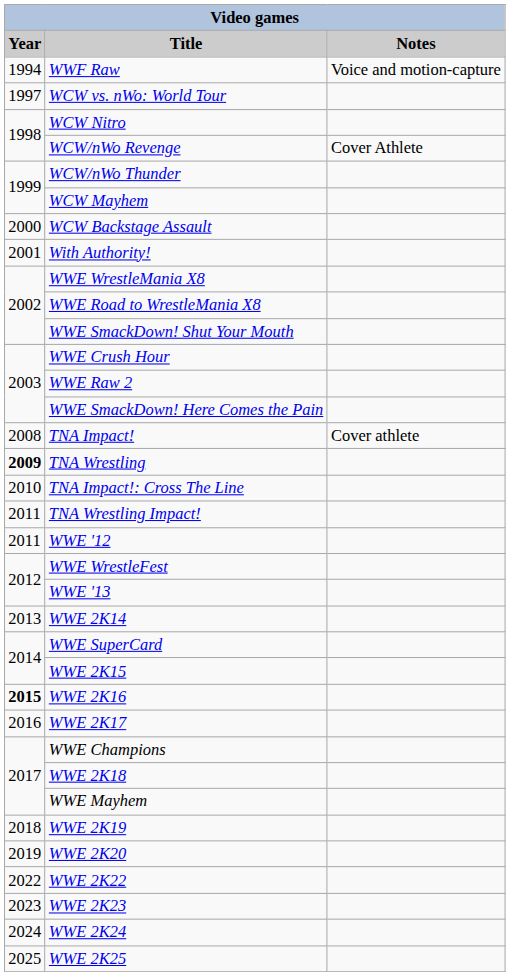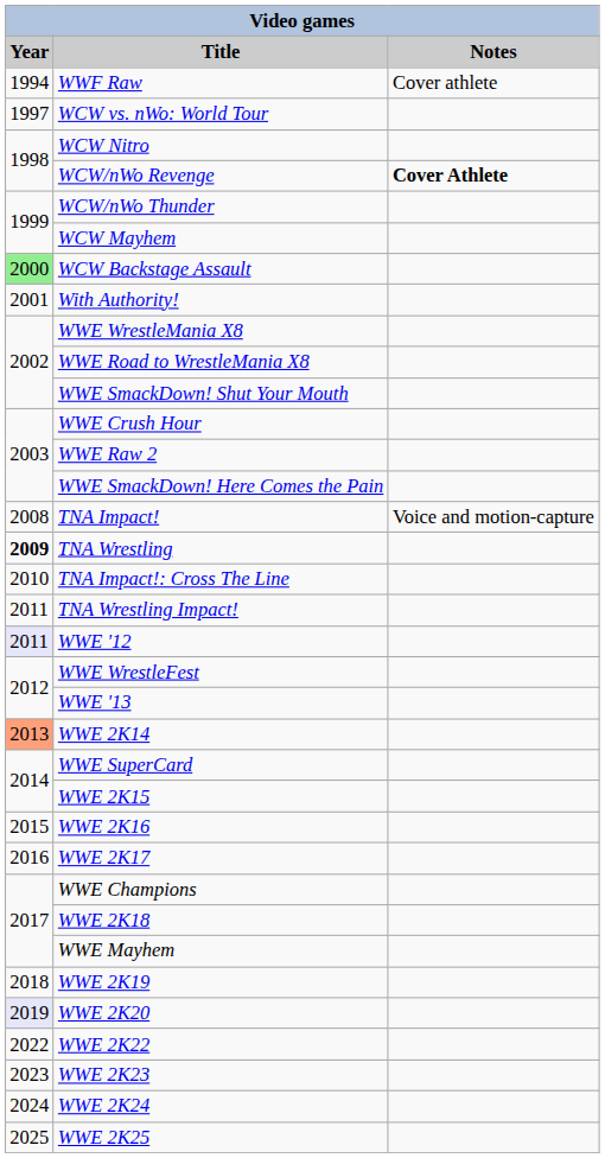WWF Raw | Notes: Voice and motion-capture -> Cover athlete
WCW/nWo Revenge | Notes: normal -> bold
WCW Backstage Assault | Year: no background -> lightgreen background
TNA Impact! | Notes: Cover athlete -> Voice and motion-capture
WWE '12 | Year: no background -> lavender background
WWE 2K14 | Year: no background -> lightsalmon background
WWE 2K16 | Year: bold -> normal
WWE 2K20 | Year: no background -> lavender background
